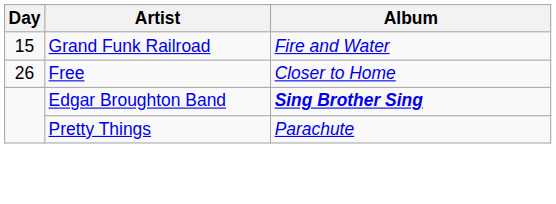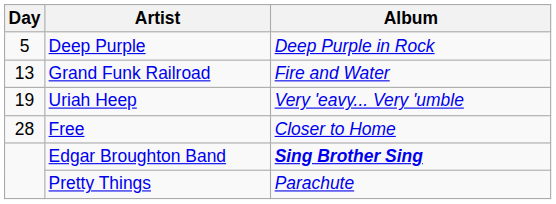+ row: 5 | Deep Purple | Deep Purple in Rock
Grand Funk Railroad | Day: 15 -> 13
+ row: 19 | Uriah Heep | Very 'eavy... Very 'umble
Free | Day: 26 -> 28
